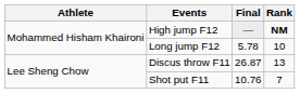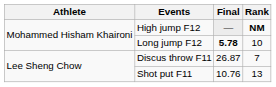Long jump F12 | Final: normal -> bold
Discus throw F11 | Rank: 13 -> 7
Shot put F11 | Rank: 7 -> 13
